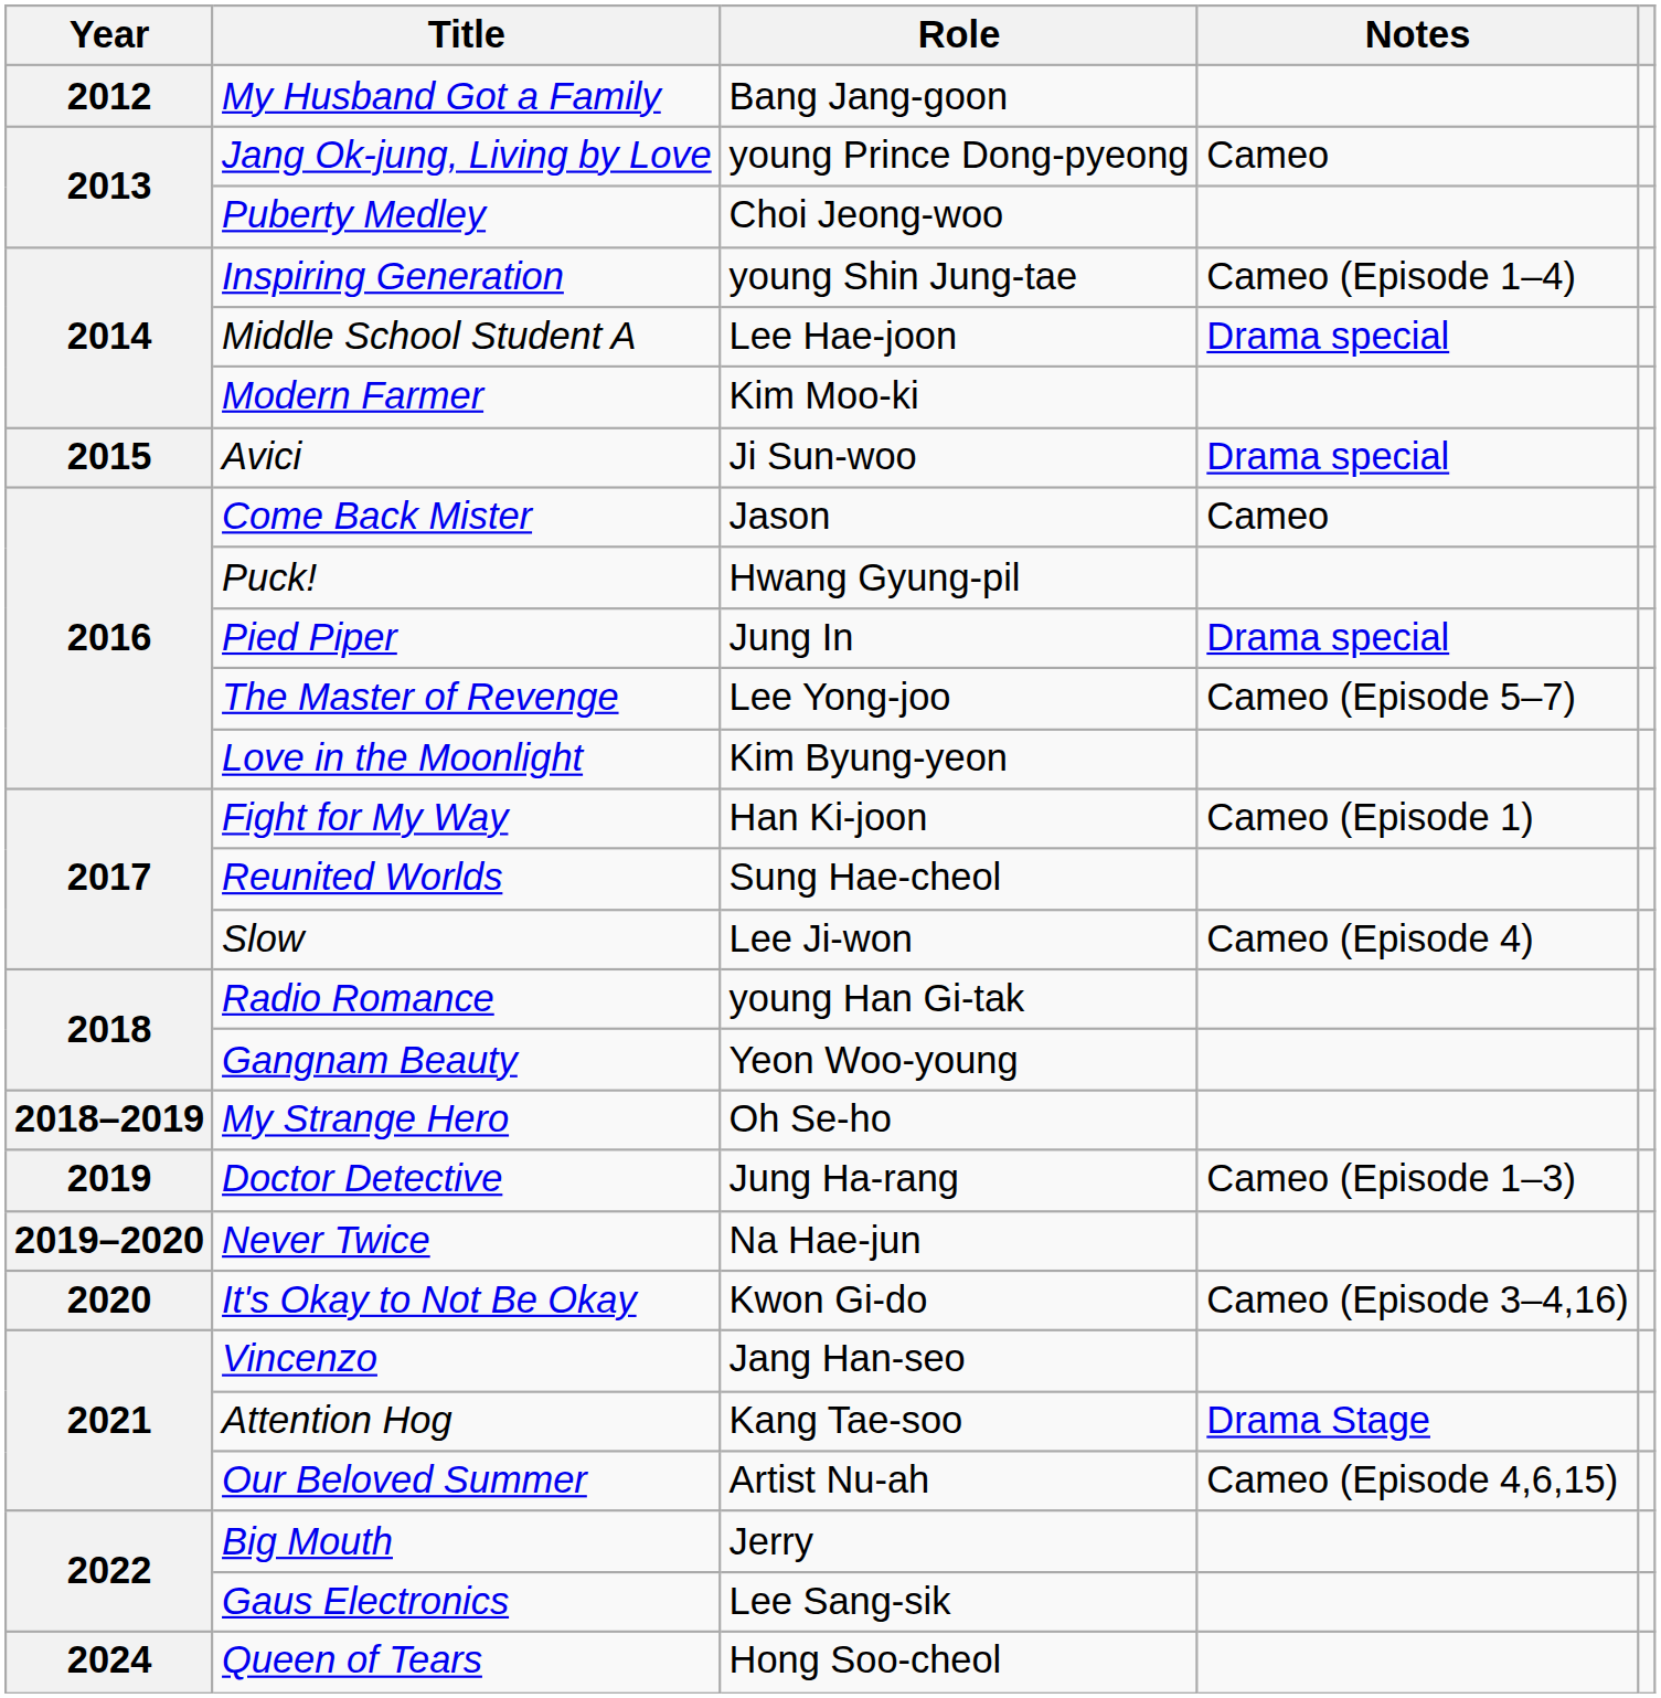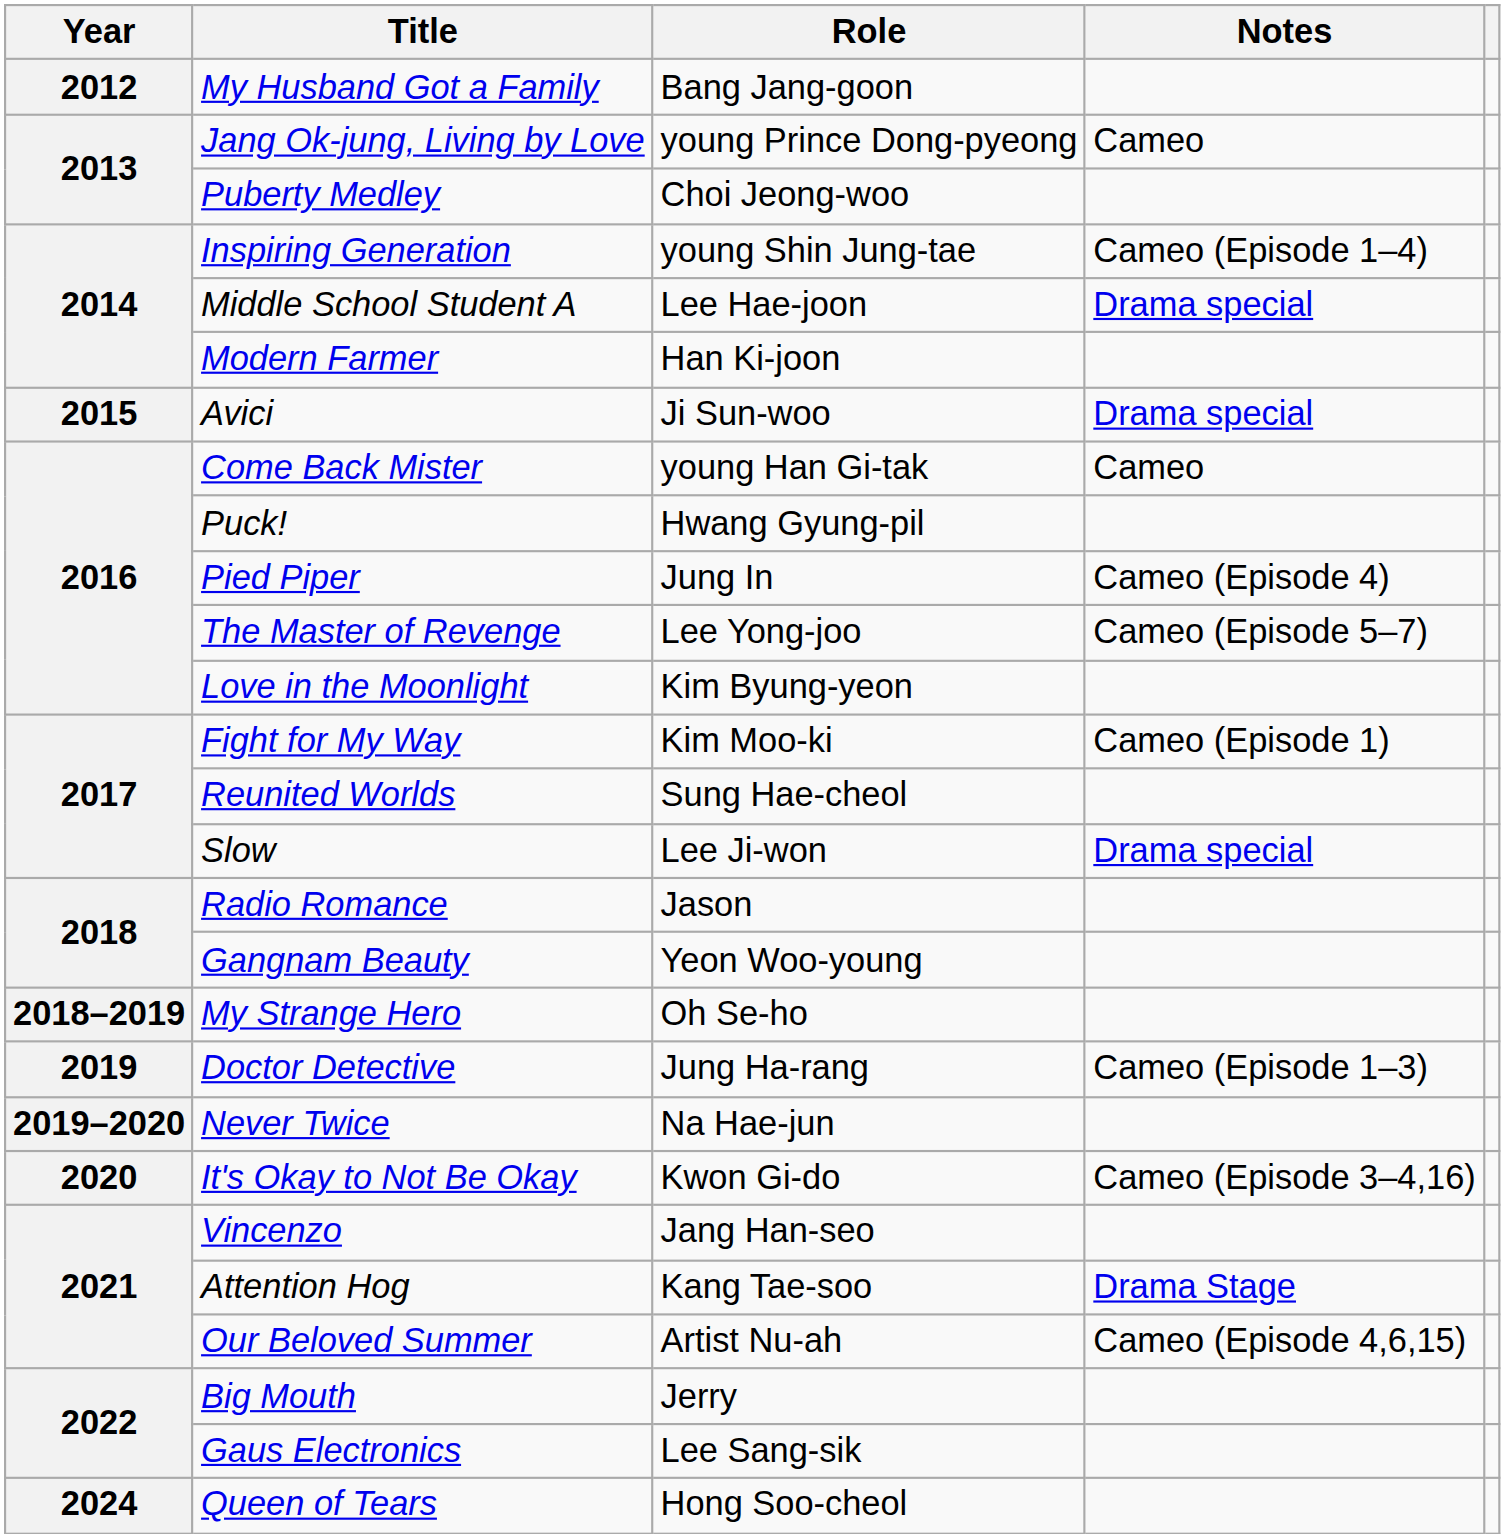Modern Farmer | Role: Kim Moo-ki -> Han Ki-joon
Come Back Mister | Role: Jason -> young Han Gi-tak
Pied Piper | Notes: Drama special -> Cameo (Episode 4)
Fight for My Way | Role: Han Ki-joon -> Kim Moo-ki
Slow | Notes: Cameo (Episode 4) -> Drama special
Radio Romance | Role: young Han Gi-tak -> Jason
